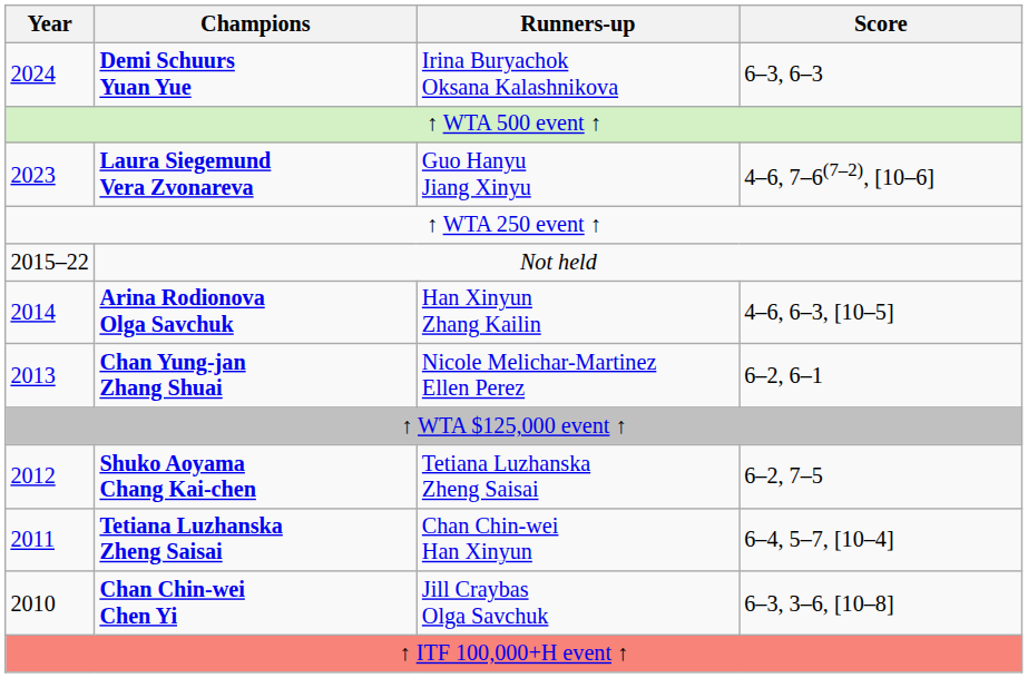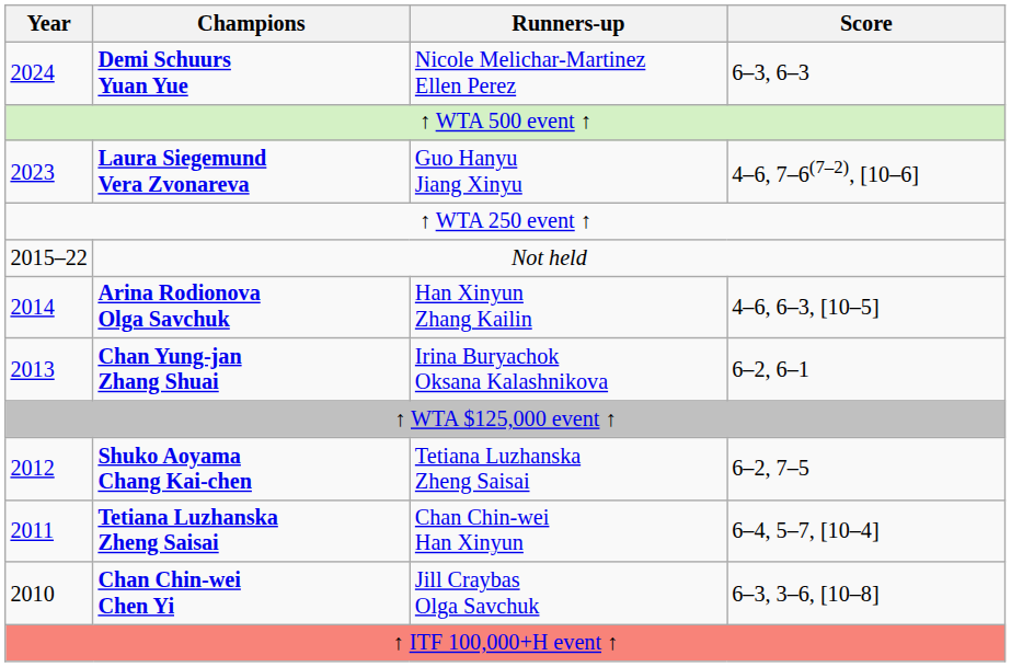Demi Schuurs Yuan Yue | Runners-up: Irina Buryachok Oksana Kalashnikova -> Nicole Melichar-Martinez Ellen Perez
Chan Yung-jan Zhang Shuai | Runners-up: Nicole Melichar-Martinez Ellen Perez -> Irina Buryachok Oksana Kalashnikova
